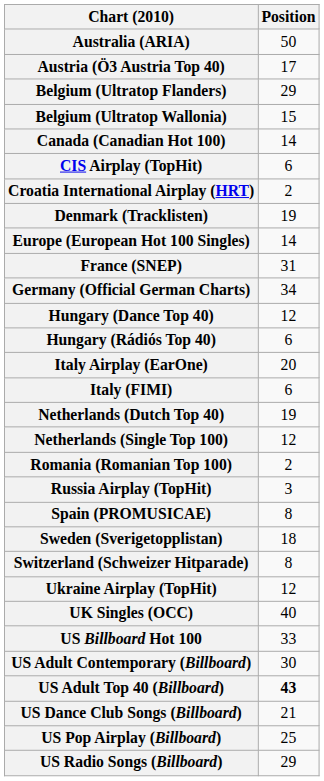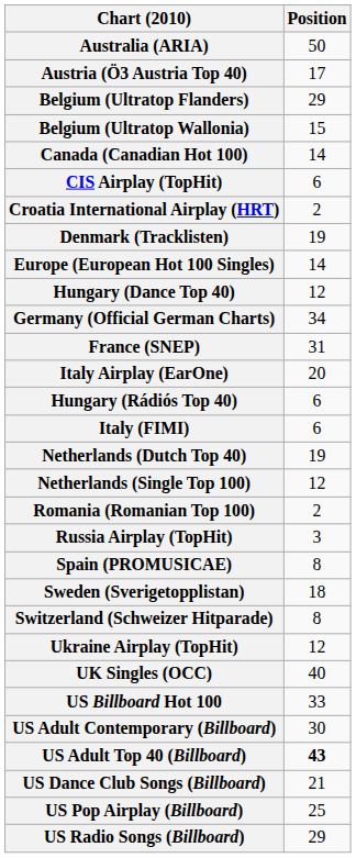rows swapped: France (SNEP) <-> Hungary (Dance Top 40)
rows swapped: Hungary (Rádiós Top 40) <-> Italy Airplay (EarOne)
